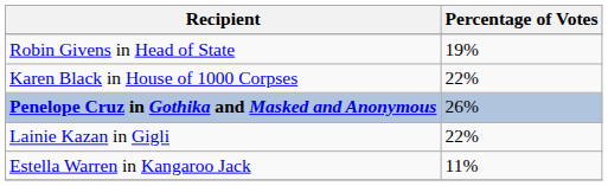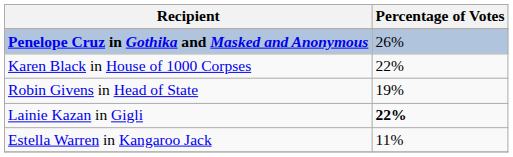rows swapped: Penelope Cruz in Gothika and Masked and Anonymous <-> Robin Givens in Head of State
Lainie Kazan in Gigli | Percentage of Votes: normal -> bold
